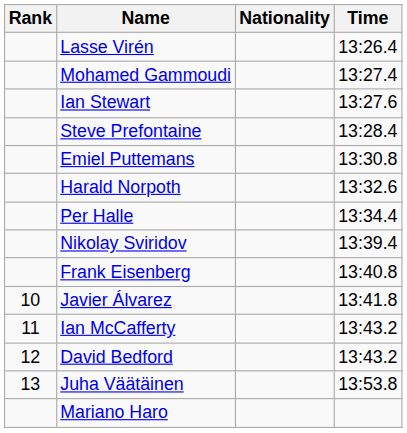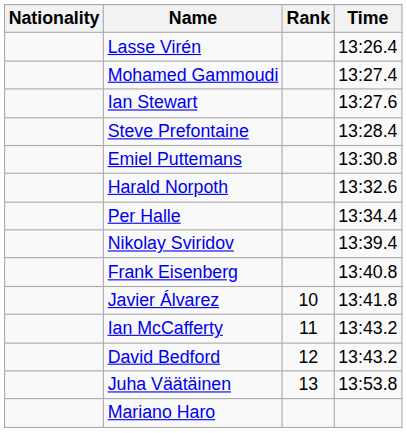columns swapped: Rank <-> Nationality
